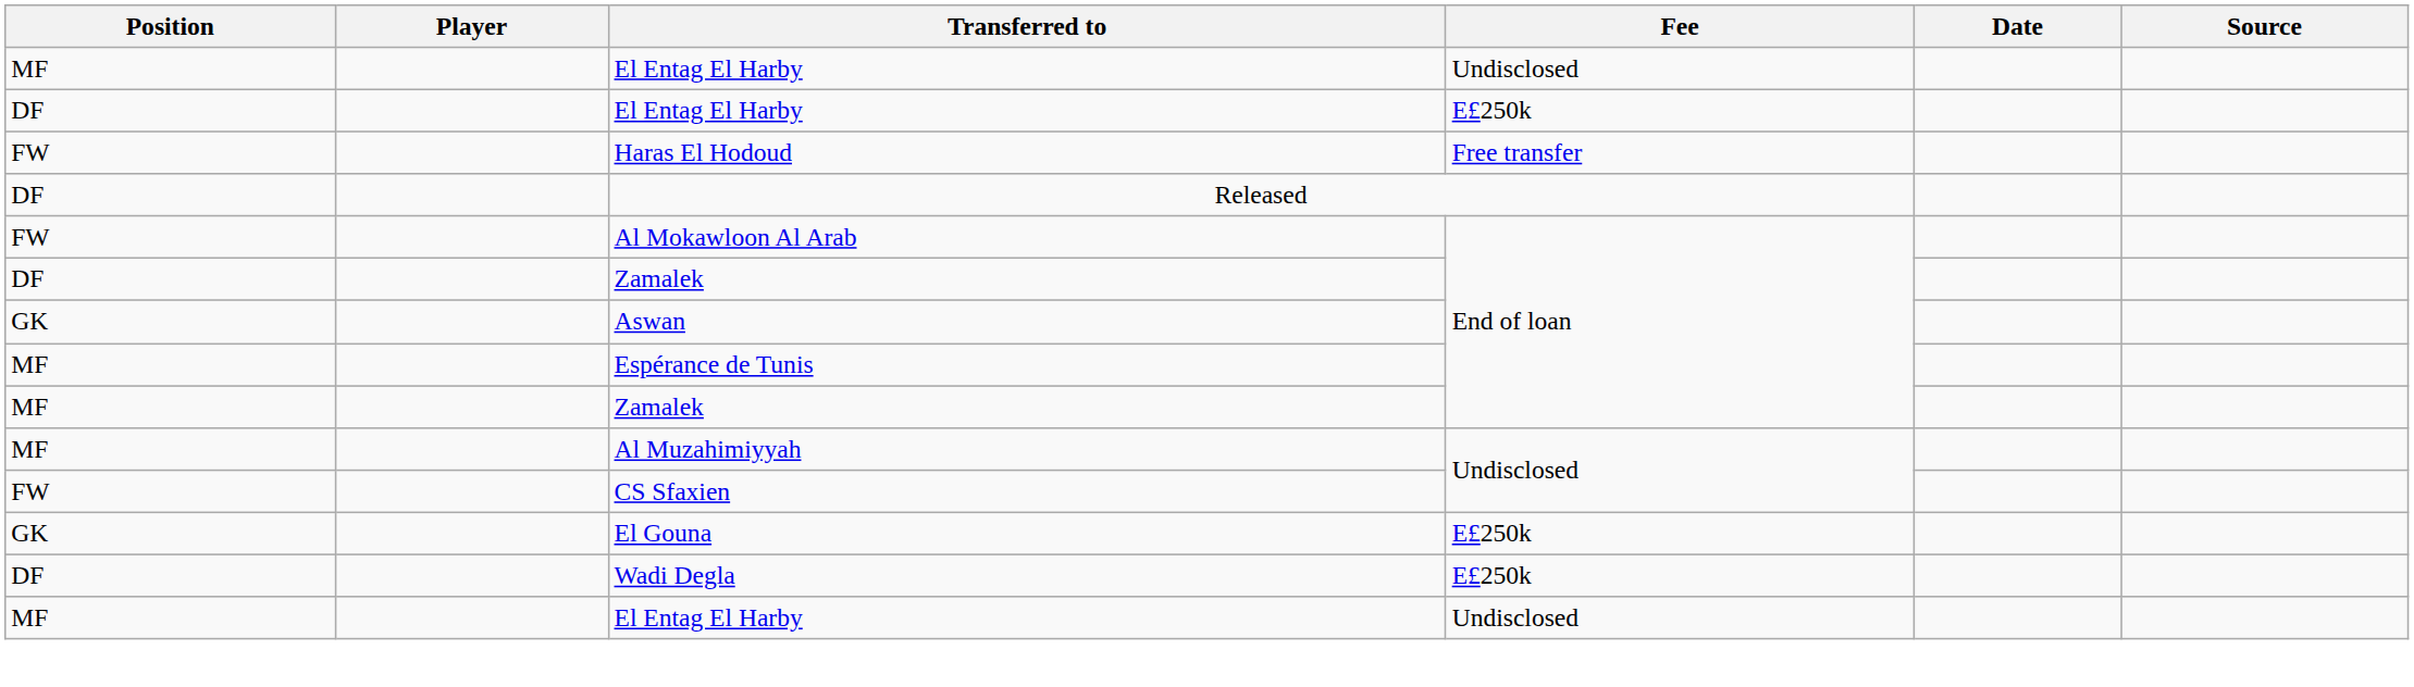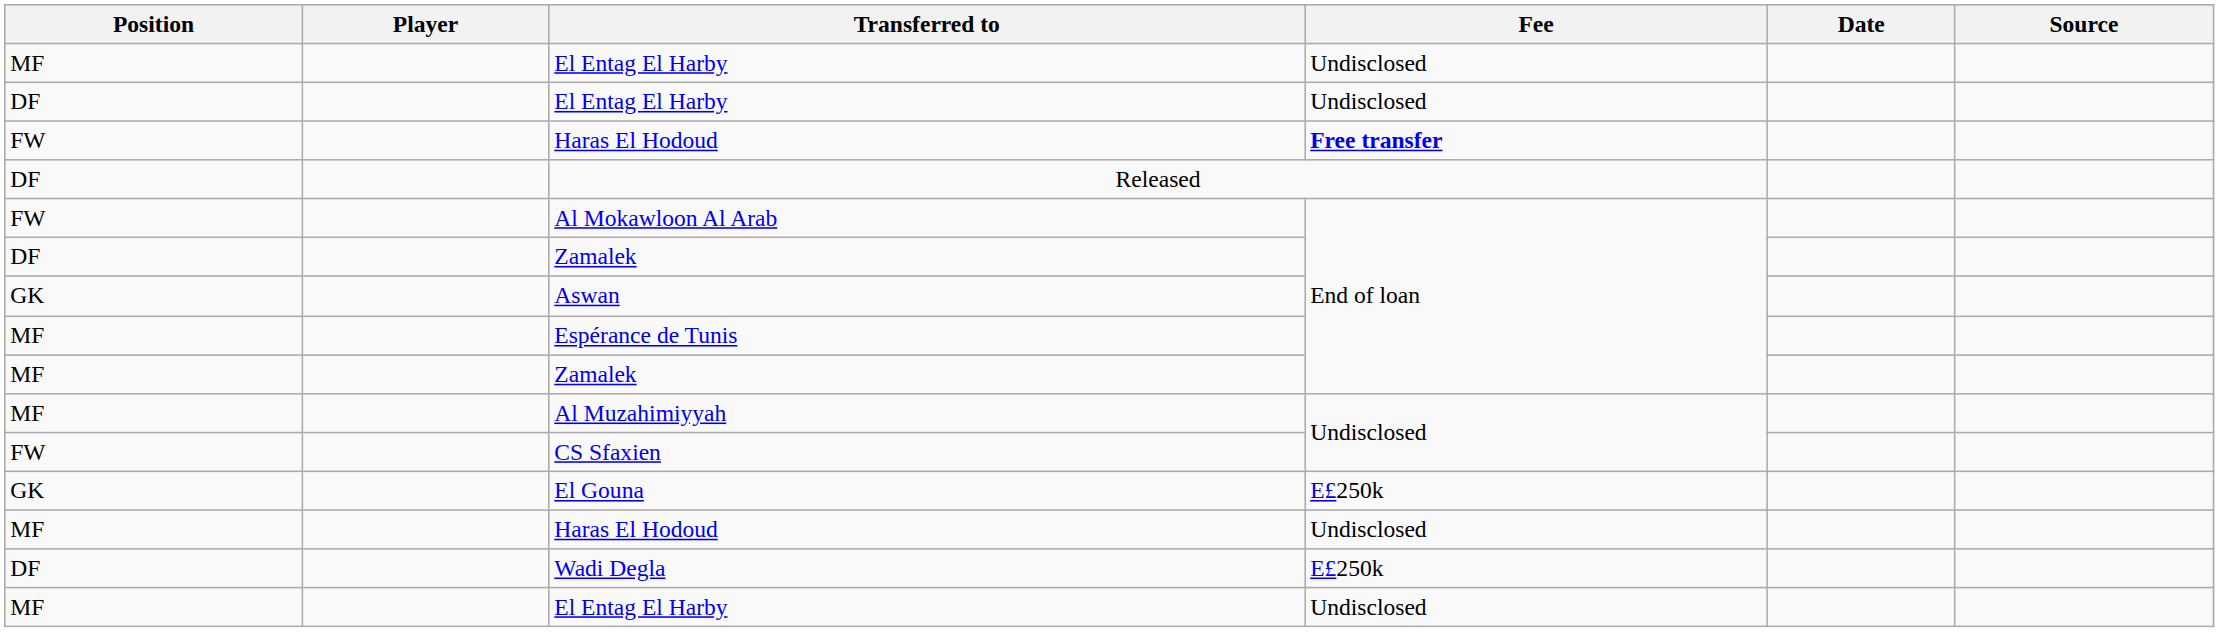DF / El Entag El Harby | Fee: E£250k -> Undisclosed
FW / Haras El Hodoud | Fee: normal -> bold
+ row: MF | Haras El Hodoud | Undisclosed
